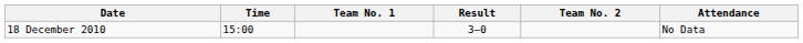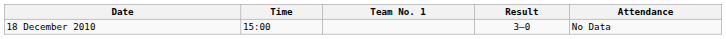- column: Team No. 2
